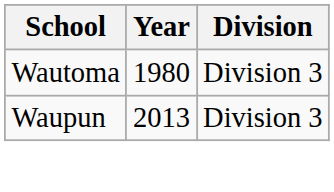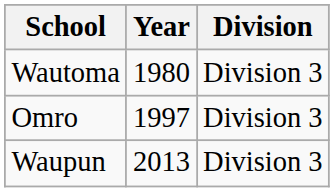+ row: Omro | 1997 | Division 3
